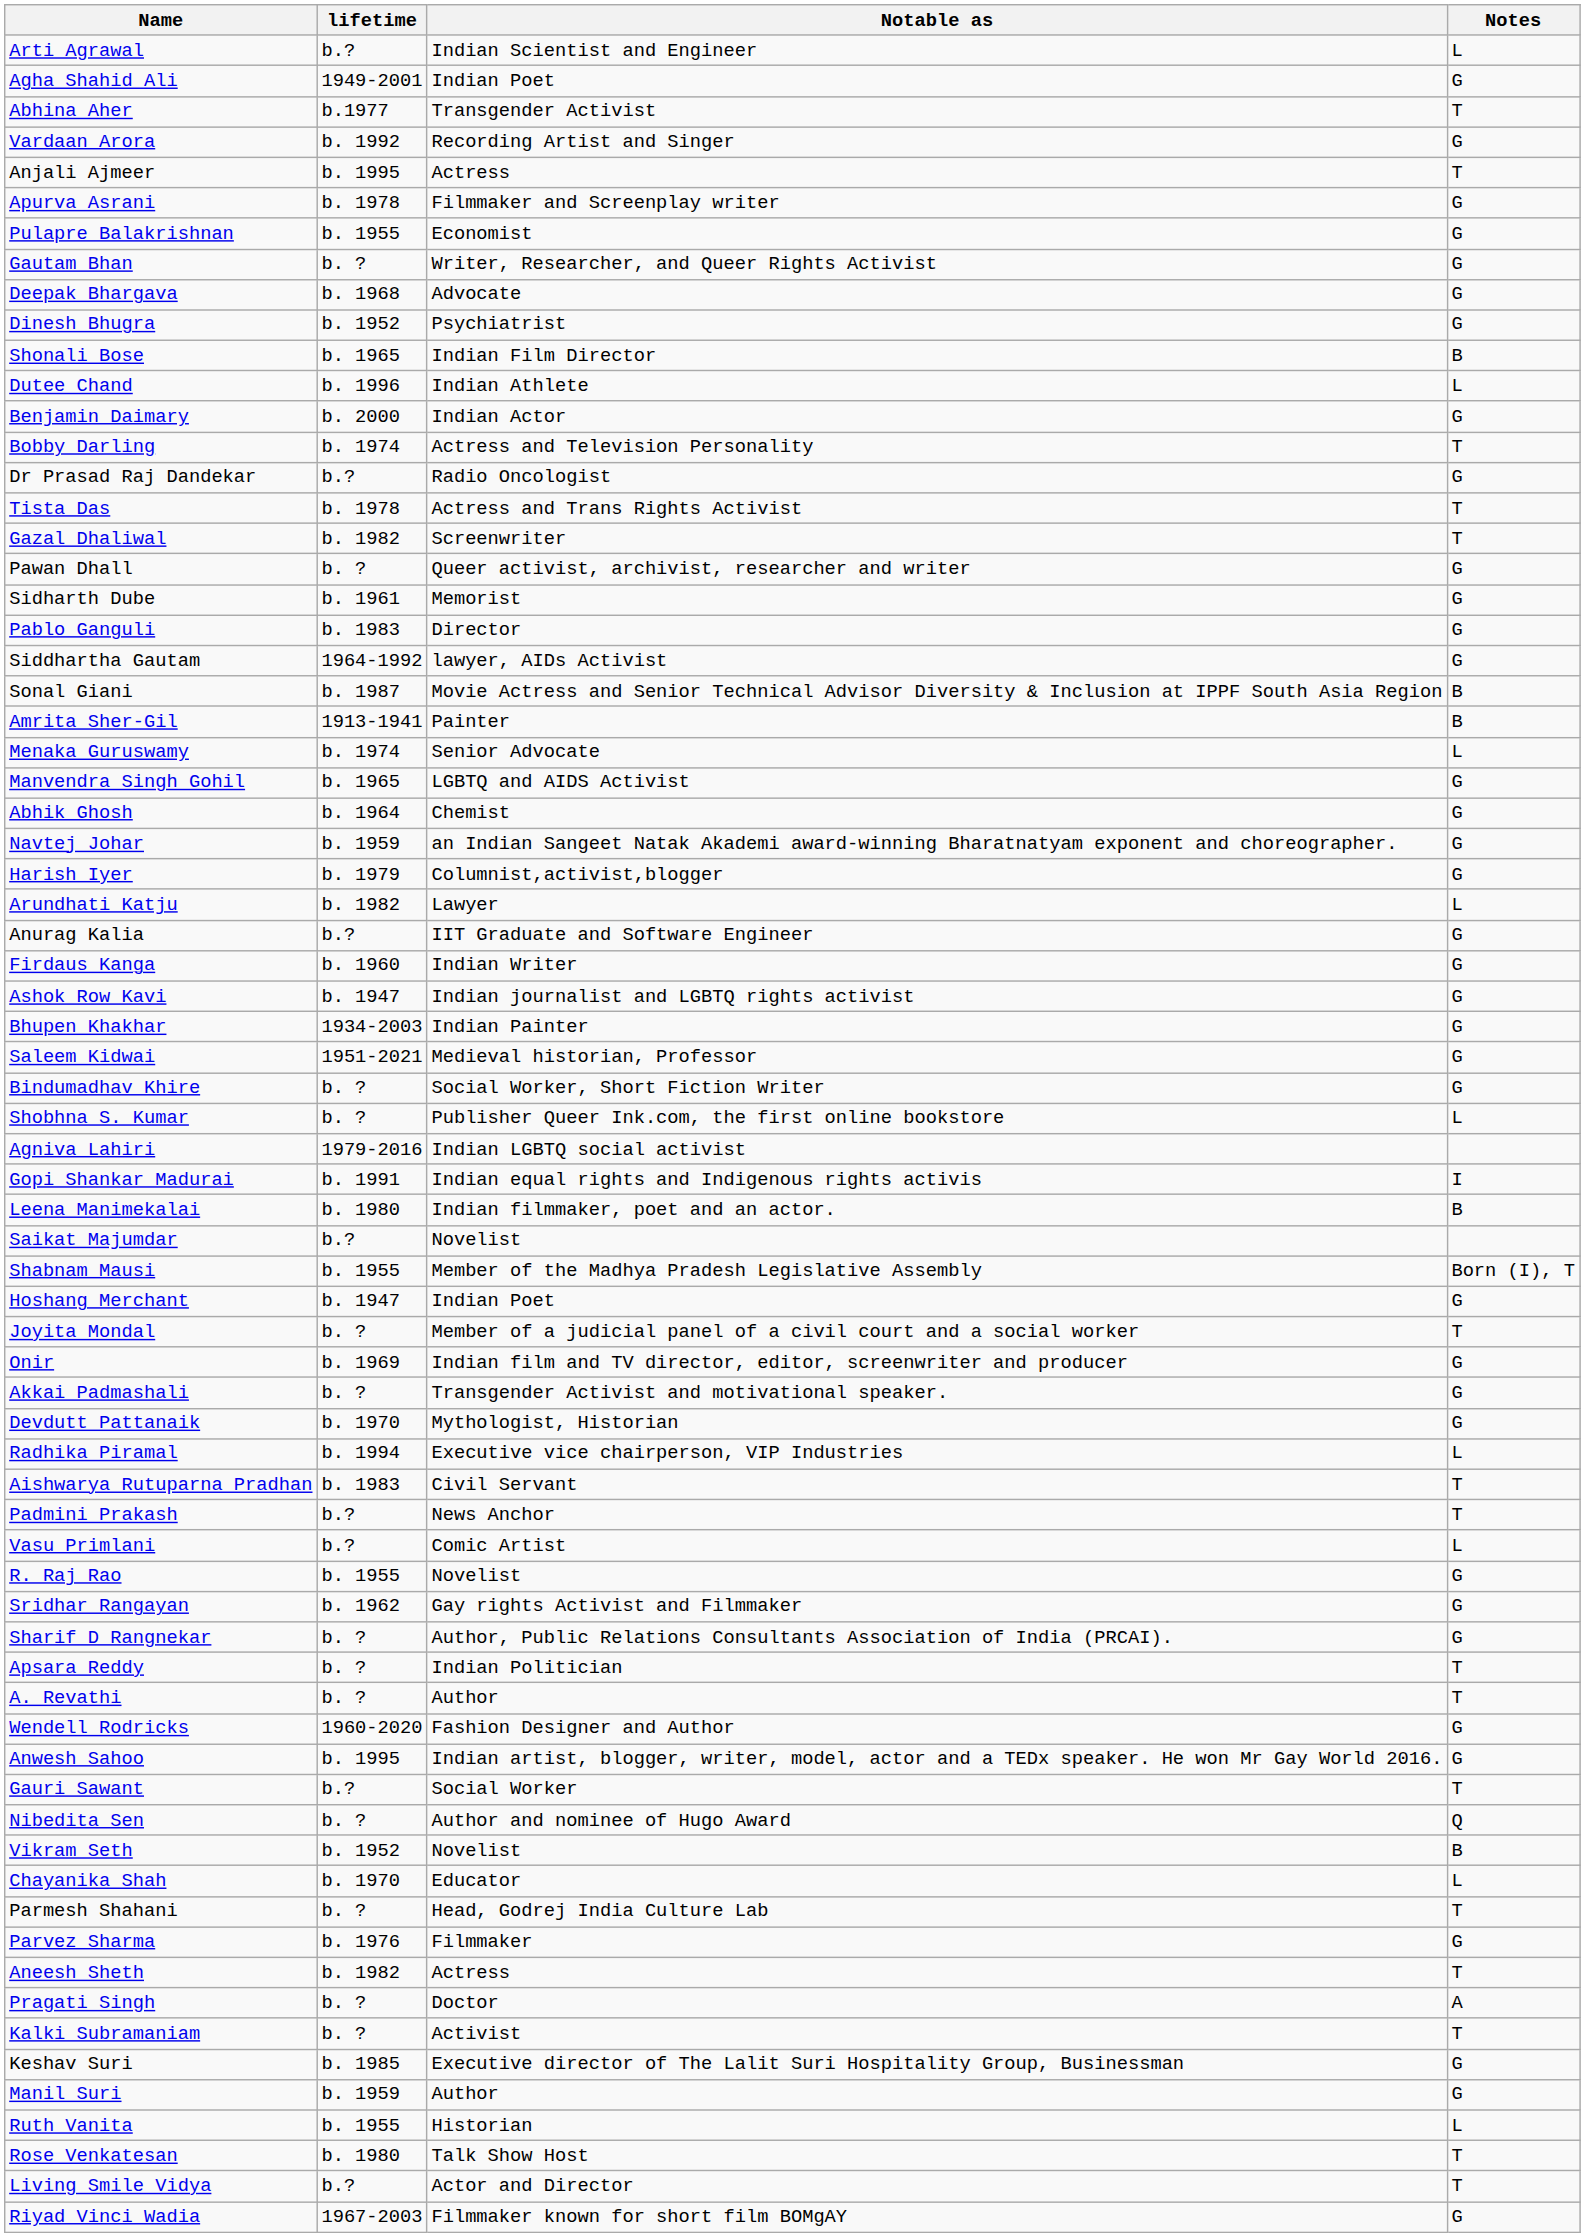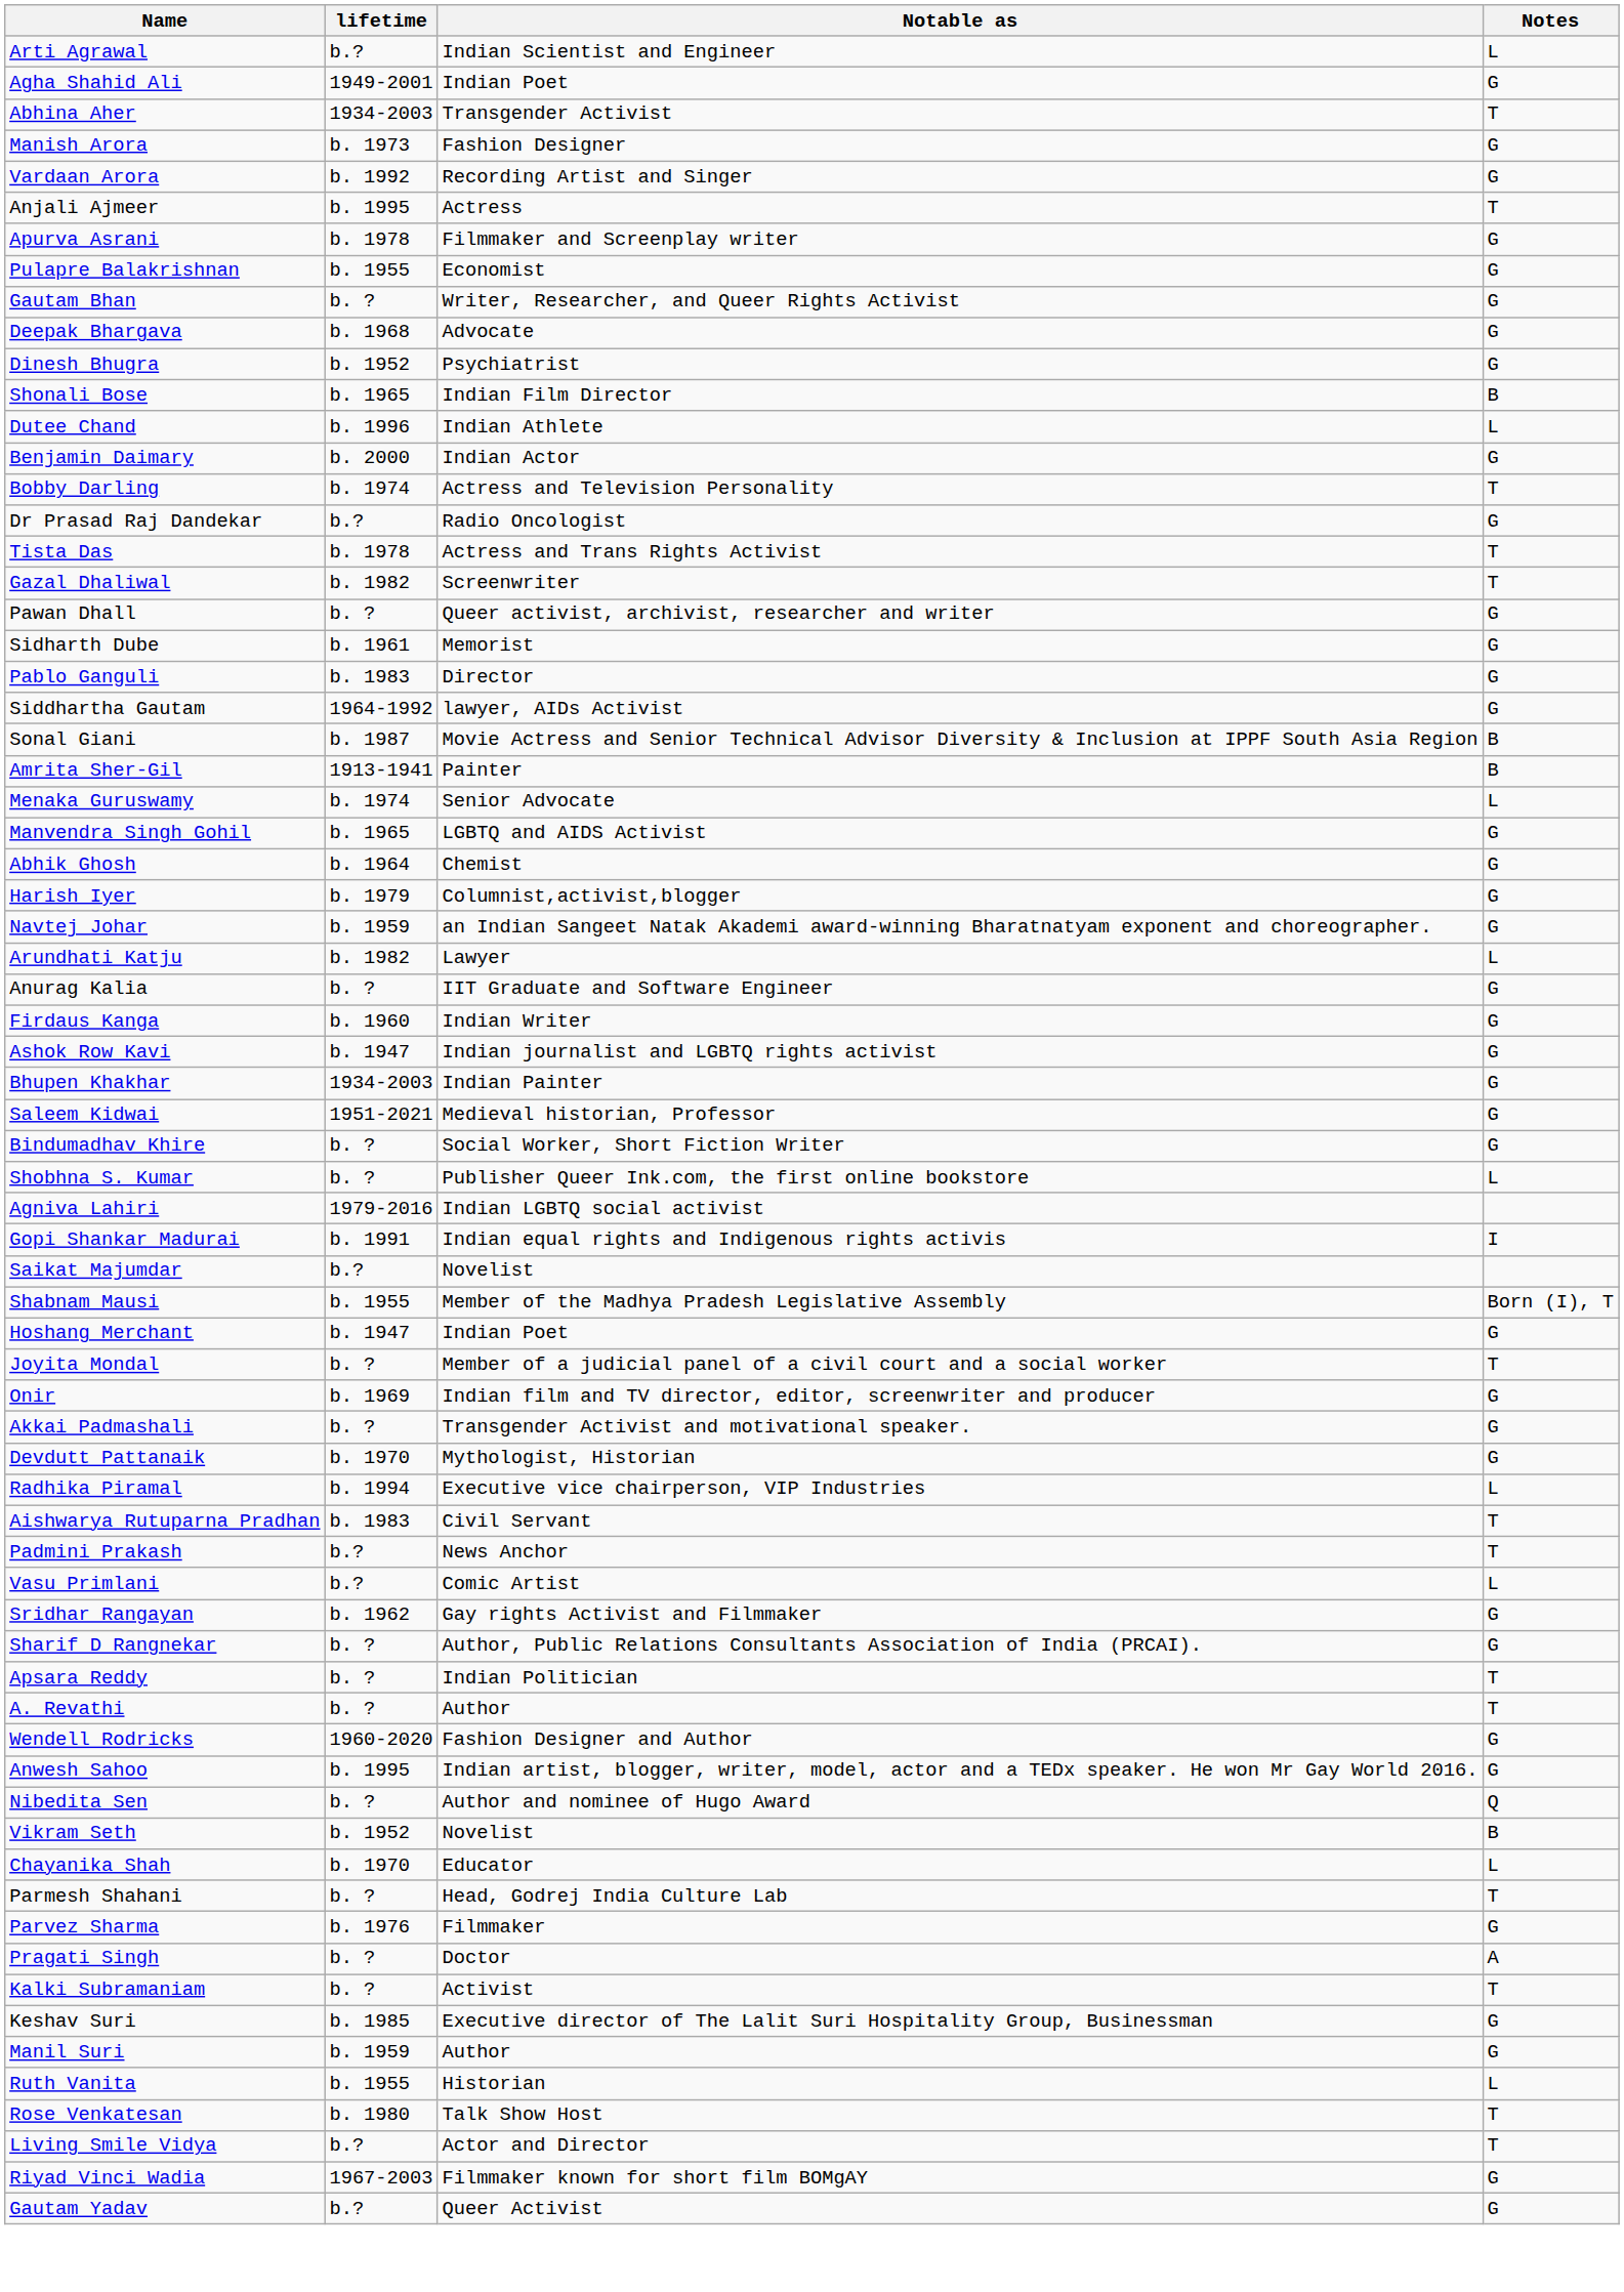Abhina Aher | lifetime: b.1977 -> 1934-2003
+ row: Manish Arora | b. 1973 | Fashion Designer | G
rows swapped: Harish Iyer <-> Navtej Johar
Anurag Kalia | lifetime: b.? -> b. ?
- row: Leena Manimekalai | b. 1980 | Indian filmmaker, poet and an actor. | B
- row: R. Raj Rao | b. 1955 | Novelist | G
- row: Gauri Sawant | b.? | Social Worker | T
- row: Aneesh Sheth | b. 1982 | Actress | T
+ row: Gautam Yadav | b.? | Queer Activist | G
